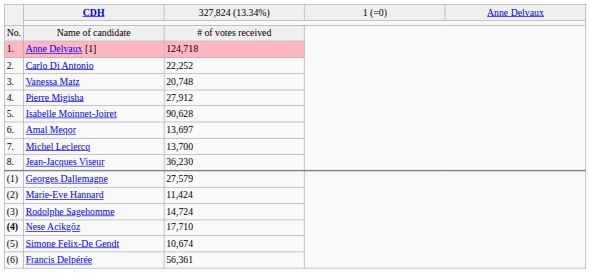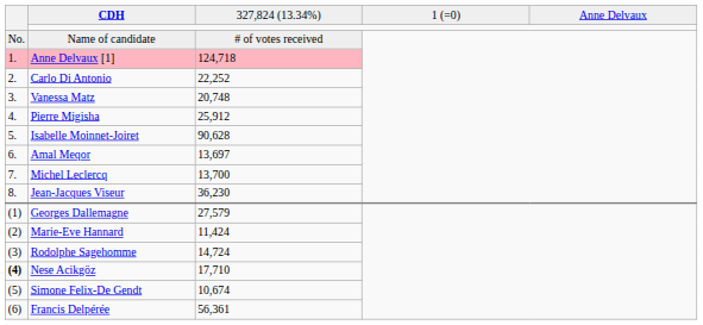Pierre Migisha | column 3: 27,912 -> 25,912
